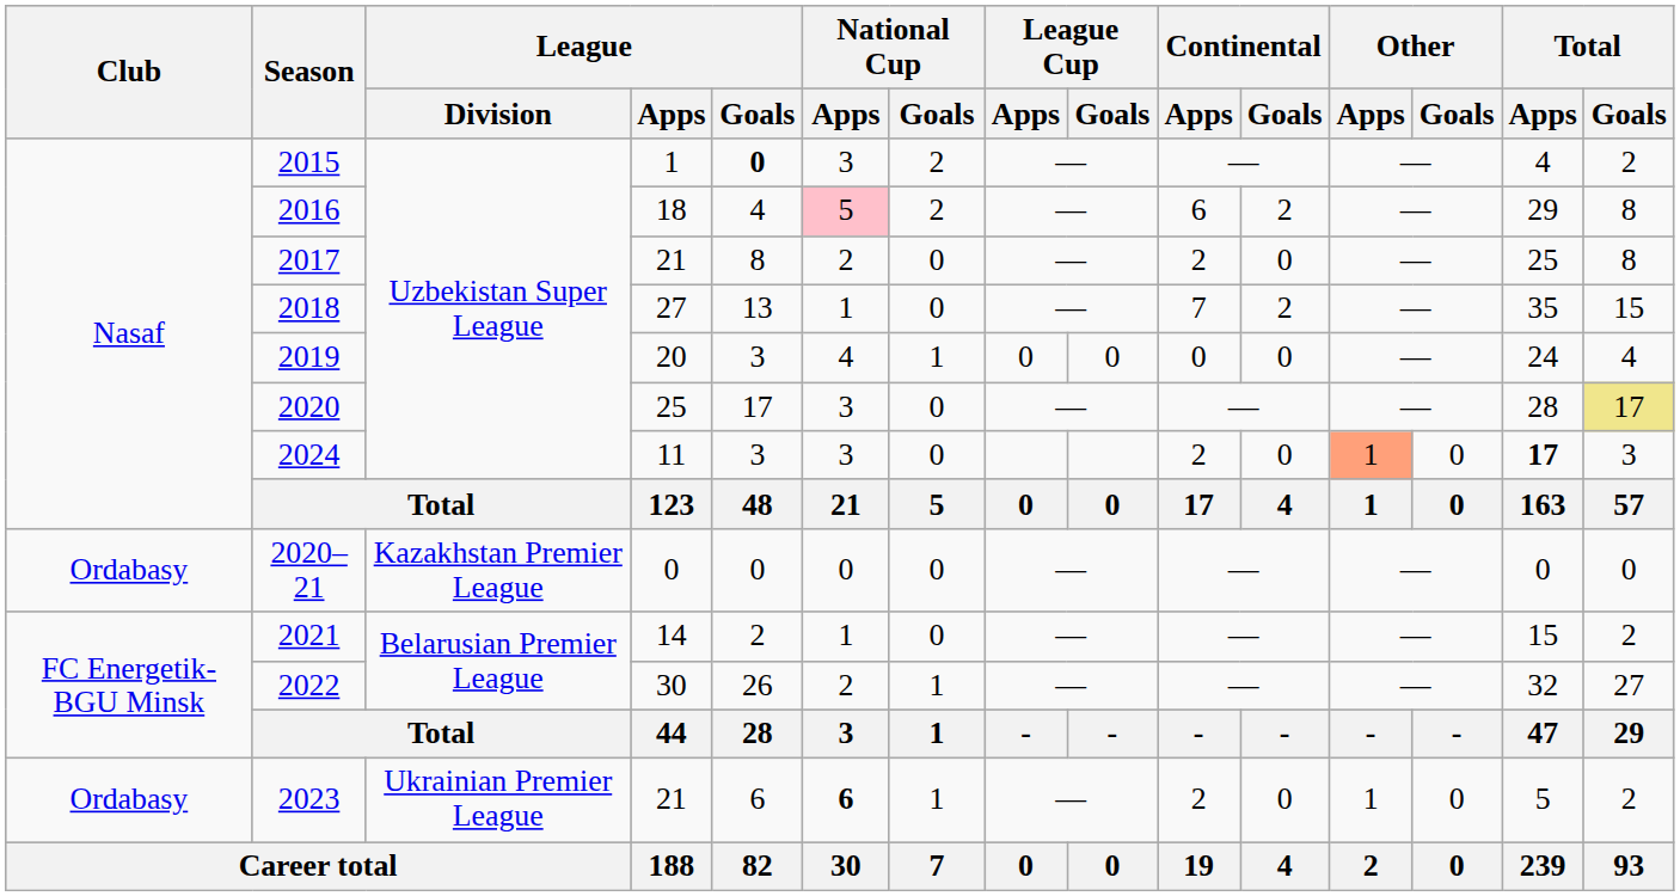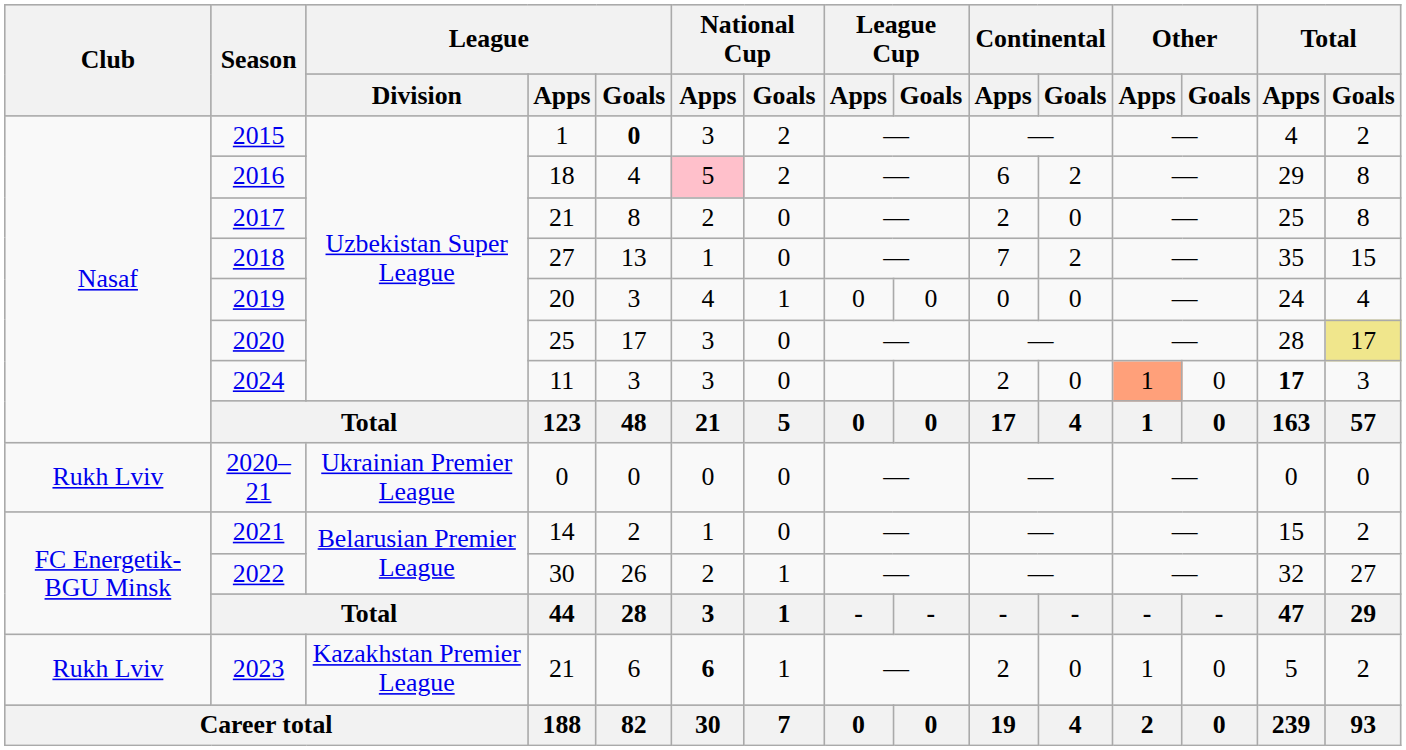2020–21 | Club: Ordabasy -> Rukh Lviv
2020–21 | League / Division: Kazakhstan Premier League -> Ukrainian Premier League
2023 | Club: Ordabasy -> Rukh Lviv
2023 | League / Division: Ukrainian Premier League -> Kazakhstan Premier League
